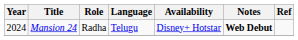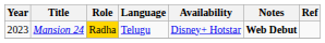Mansion 24 | Year: 2024 -> 2023
Mansion 24 | Role: no background -> gold background
